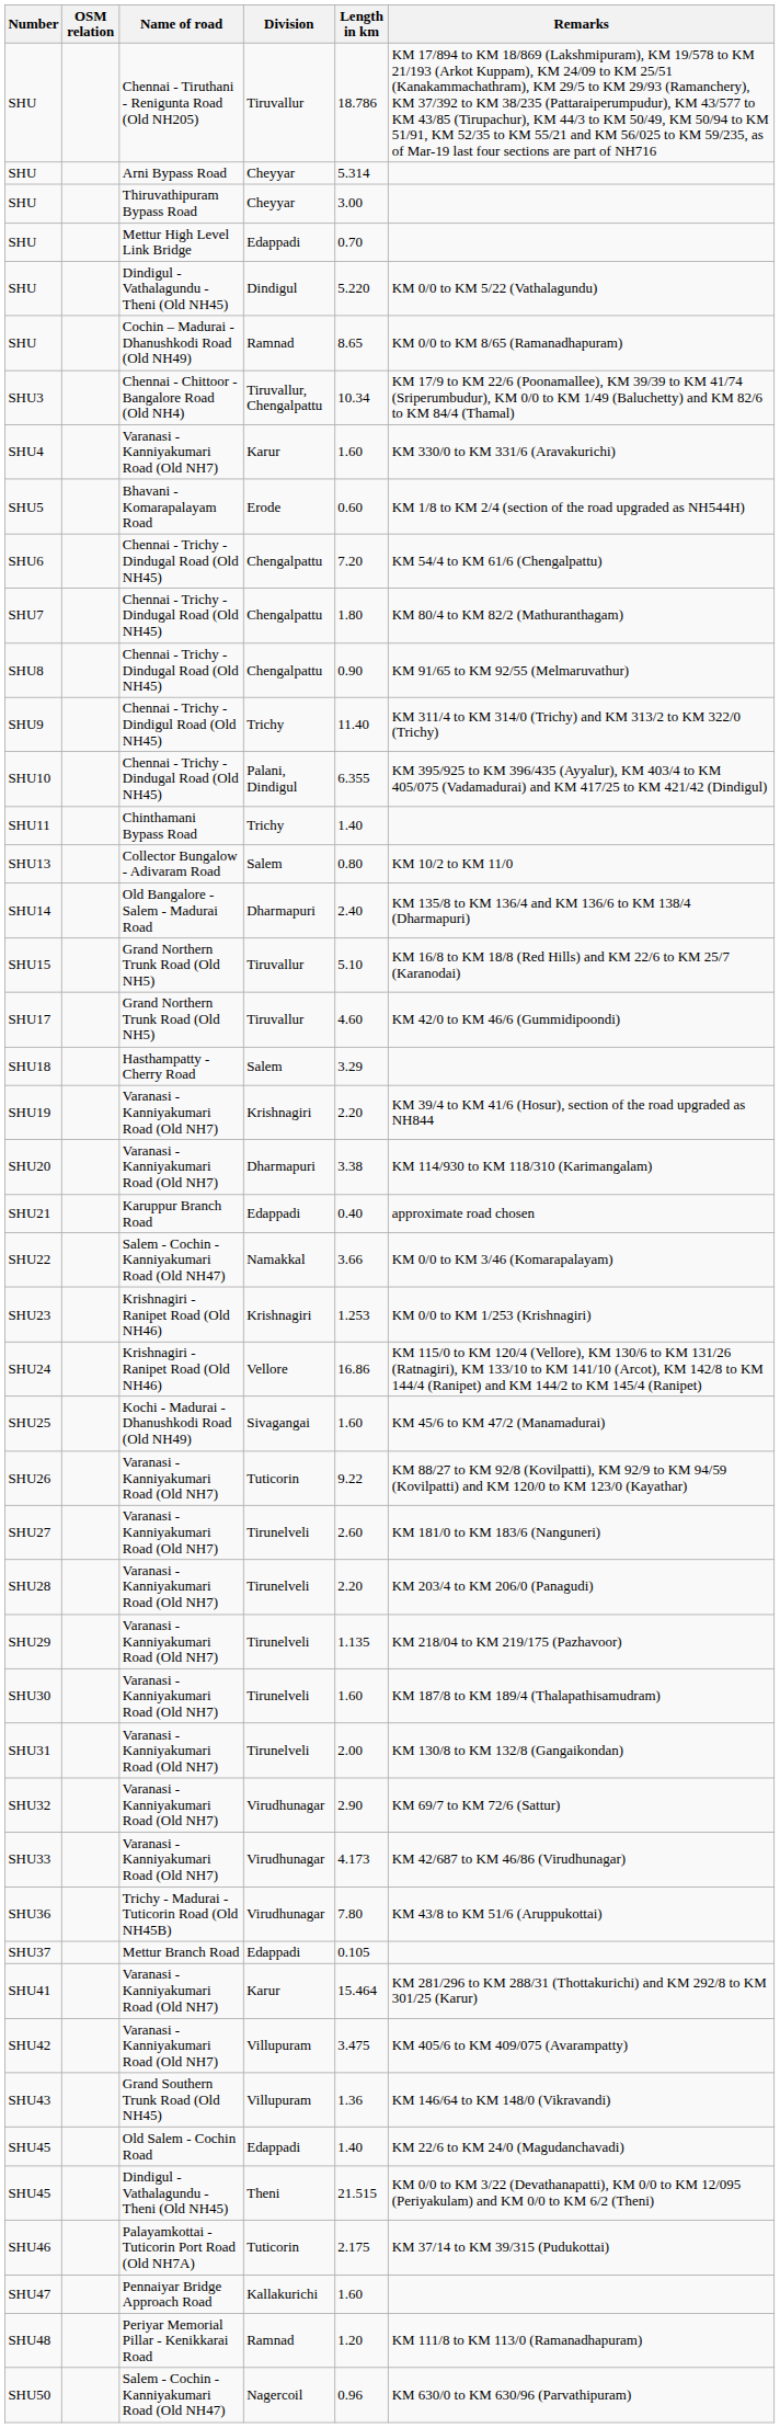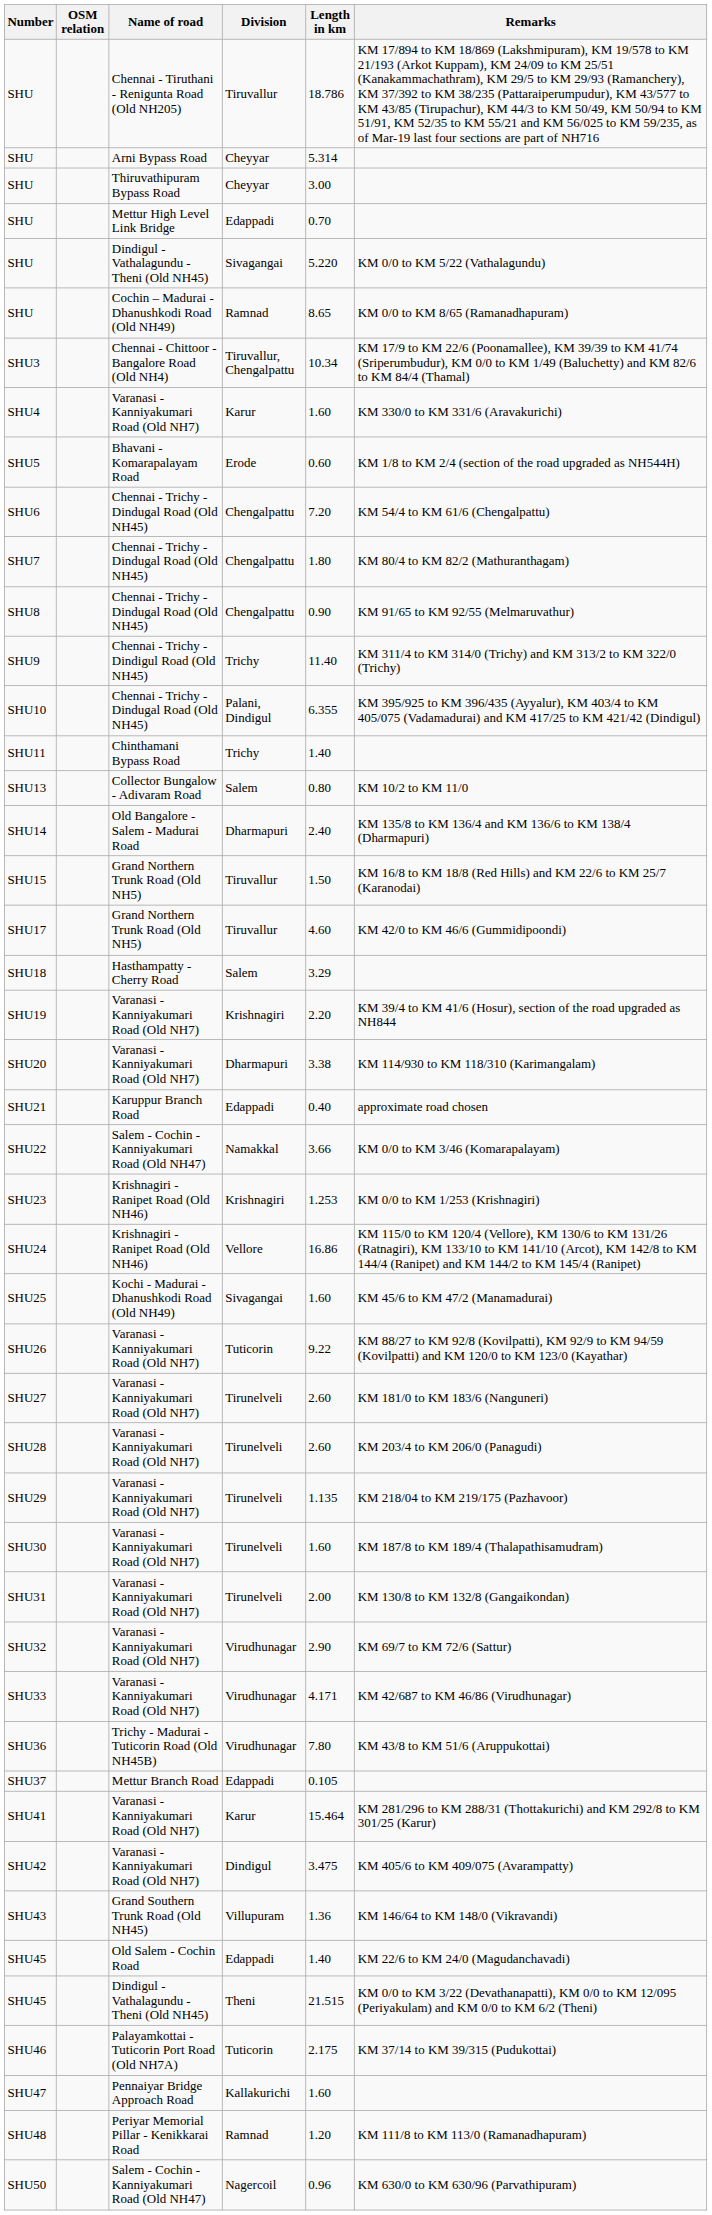SHU / Dindigul - Vathalagundu - Theni (Old NH45) | Division: Dindigul -> Sivagangai
SHU15 | Length in km: 5.10 -> 1.50
SHU28 | Length in km: 2.20 -> 2.60
SHU33 | Length in km: 4.173 -> 4.171
SHU42 | Division: Villupuram -> Dindigul
